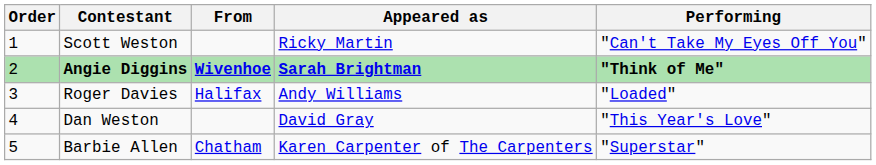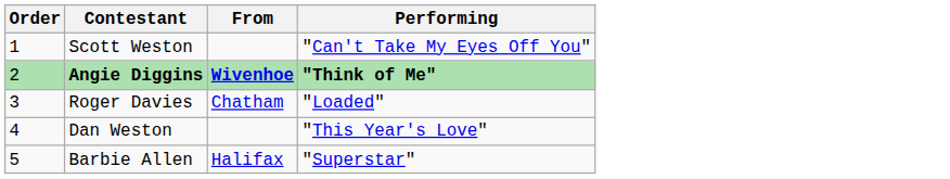- column: Appeared as | Ricky Martin | Sarah Brightman | Andy Williams | David Gray | Karen Carpenter of The Carpenters
Roger Davies | From: Halifax -> Chatham
Barbie Allen | From: Chatham -> Halifax
